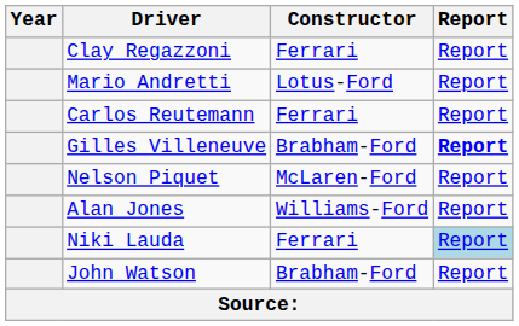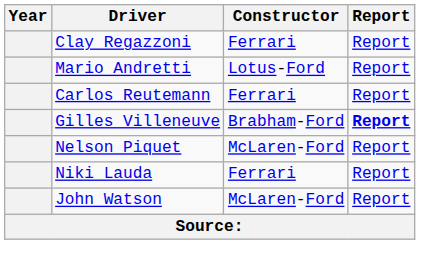- row: Alan Jones | Williams-Ford | Report
Niki Lauda | Report: lightblue background -> no background
John Watson | Constructor: Brabham-Ford -> McLaren-Ford
